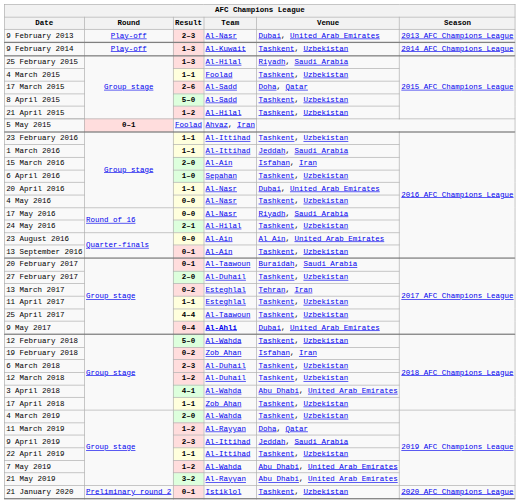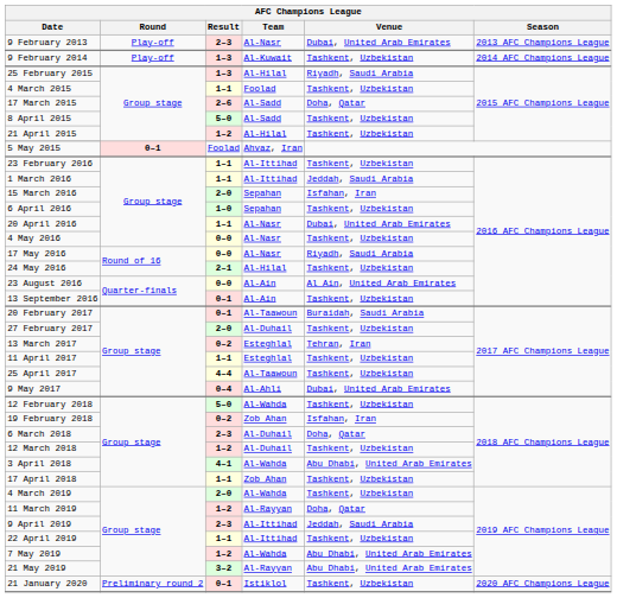15 March 2016 | Team: Al-Ain -> Sepahan
9 May 2017 | Team: bold -> normal
6 March 2018 | Venue: Tashkent, Uzbekistan -> Doha, Qatar
